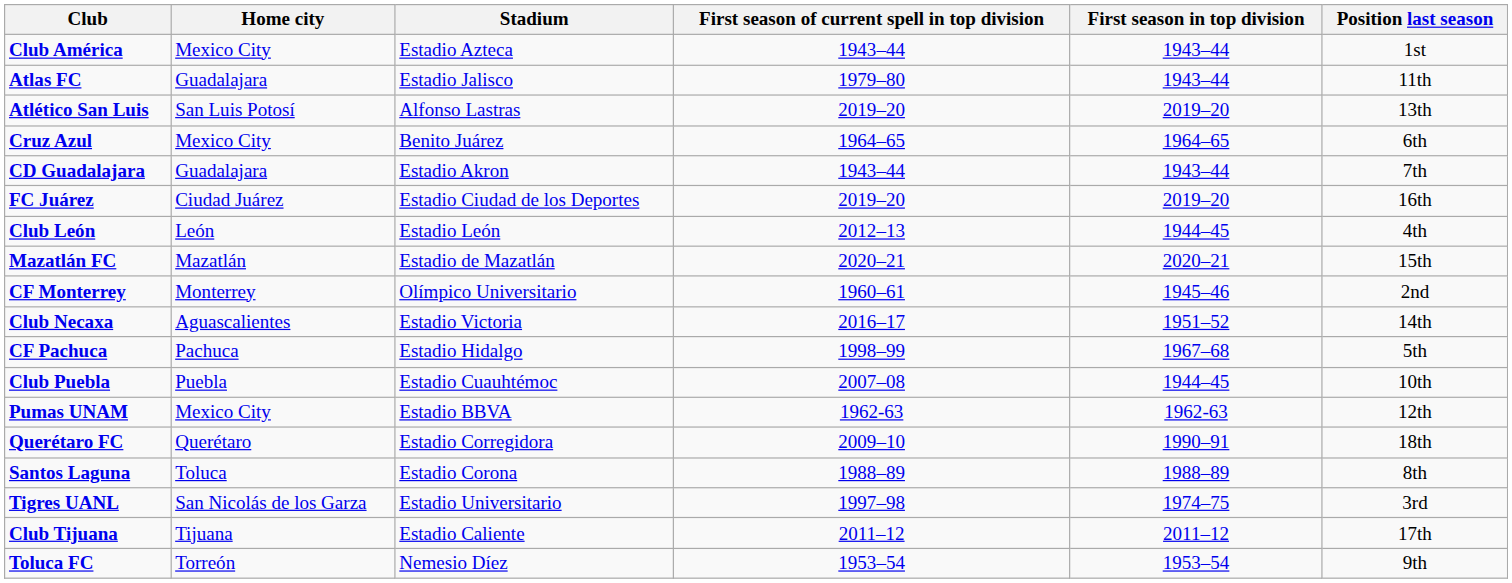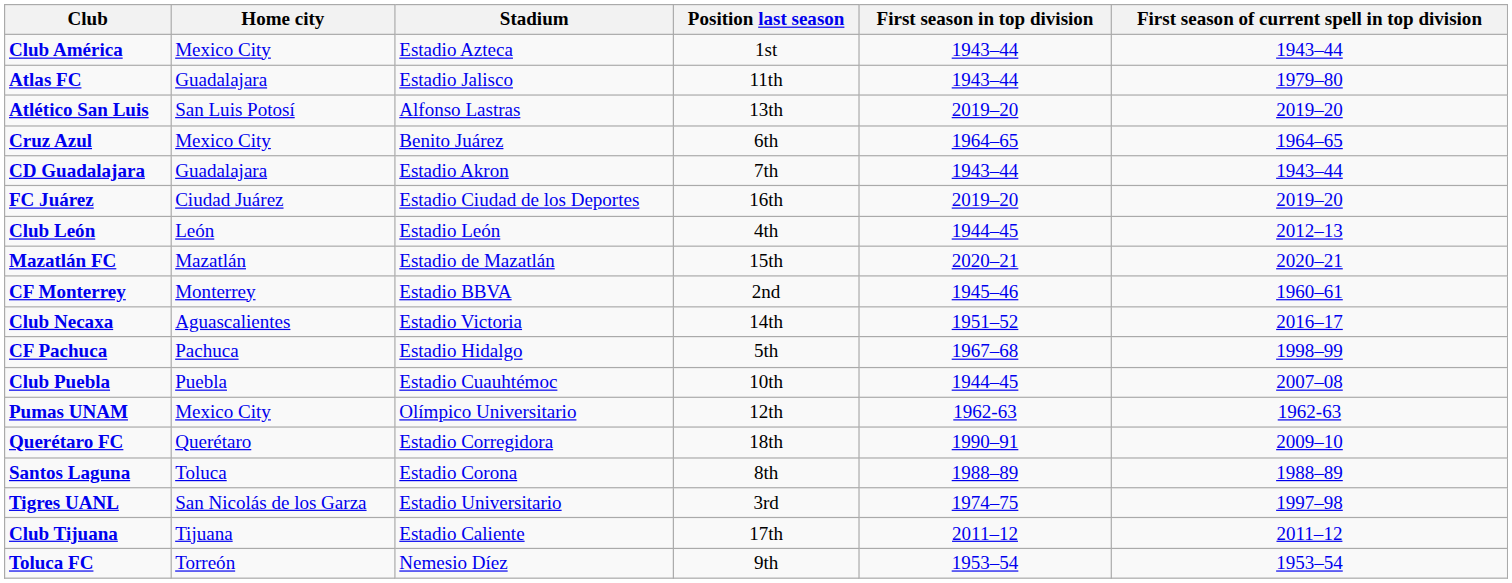columns swapped: Position last season <-> First season of current spell in top division
CF Monterrey | Stadium: Olímpico Universitario -> Estadio BBVA
Pumas UNAM | Stadium: Estadio BBVA -> Olímpico Universitario
